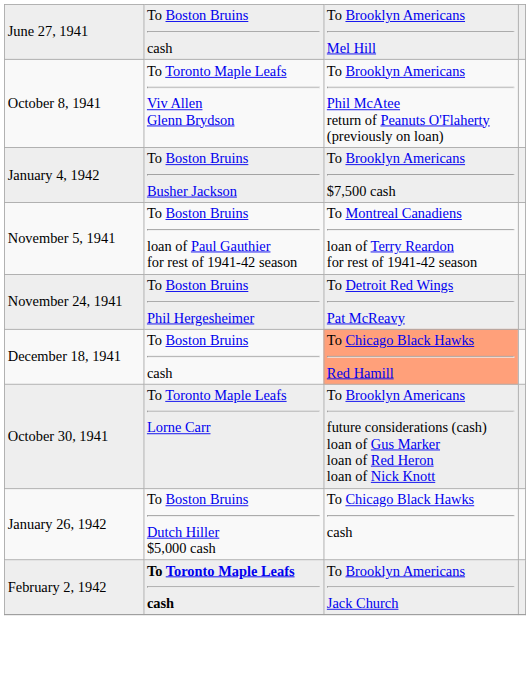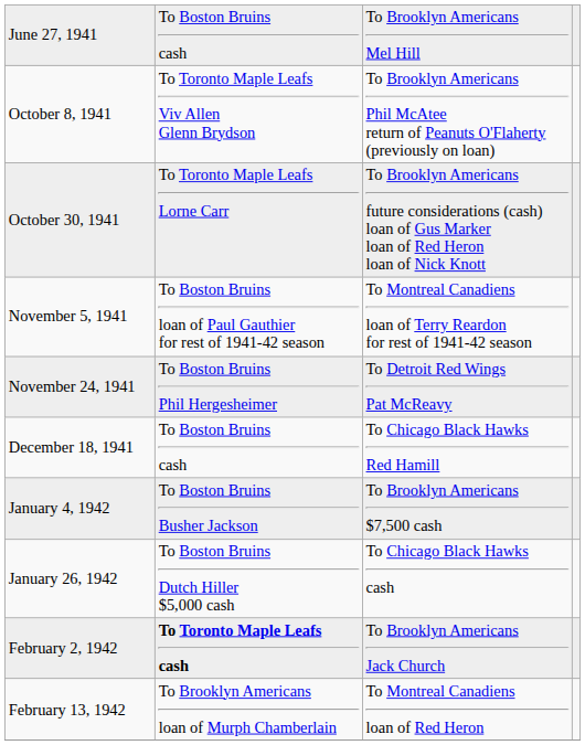rows swapped: October 30, 1941 <-> January 4, 1942
December 18, 1941 | column 3: lightsalmon background -> no background
+ row: February 13, 1942 | To Brooklyn Americans loan of Murph Chamberlain | To Montreal Canadiens loan of Red Heron
